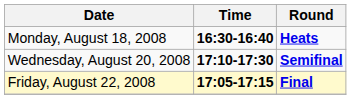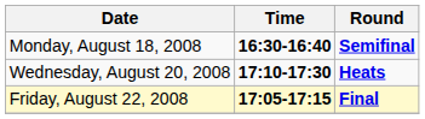Monday, August 18, 2008 | Round: Heats -> Semifinal
Wednesday, August 20, 2008 | Round: Semifinal -> Heats
